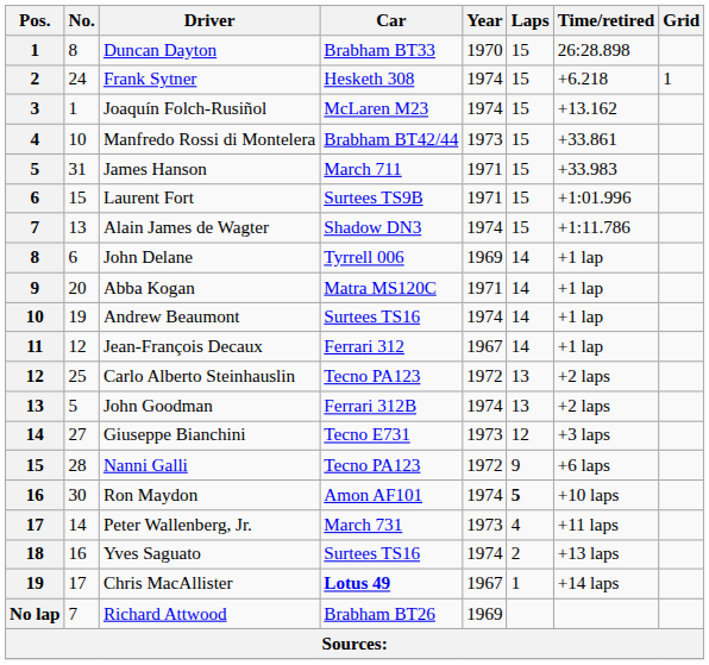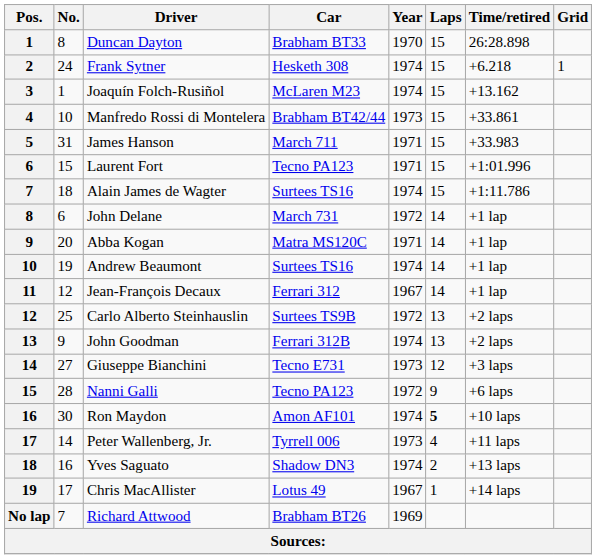Laurent Fort | Car: Surtees TS9B -> Tecno PA123
Alain James de Wagter | No.: 13 -> 18
Alain James de Wagter | Car: Shadow DN3 -> Surtees TS16
John Delane | Car: Tyrrell 006 -> March 731
John Delane | Year: 1969 -> 1972
Carlo Alberto Steinhauslin | Car: Tecno PA123 -> Surtees TS9B
John Goodman | No.: 5 -> 9
Peter Wallenberg, Jr. | Car: March 731 -> Tyrrell 006
Yves Saguato | Car: Surtees TS16 -> Shadow DN3
Chris MacAllister | Car: bold -> normal
